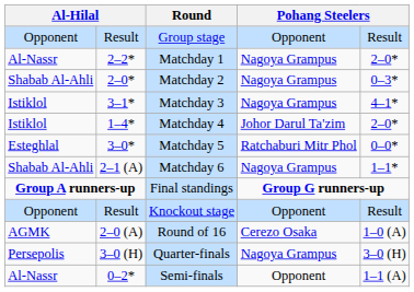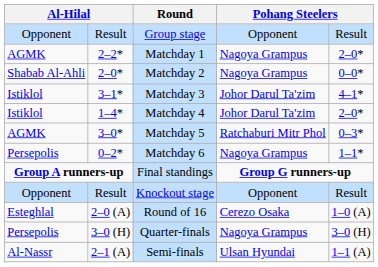Matchday 1 | column 1: Al-Nassr -> AGMK
Matchday 2 | column 5: 0–3* -> 0–0*
Matchday 3 | column 4: Nagoya Grampus -> Johor Darul Ta'zim
Matchday 5 | column 1: Esteghlal -> AGMK
Matchday 5 | column 5: 0–0* -> 0–3*
Matchday 6 | column 1: Shabab Al-Ahli -> Persepolis
Matchday 6 | column 2: 2–1 (A) -> 0–2*
Round of 16 | column 1: AGMK -> Esteghlal
Semi-finals | column 2: 0–2* -> 2–1 (A)
Semi-finals | column 4: Opponent -> Ulsan Hyundai
